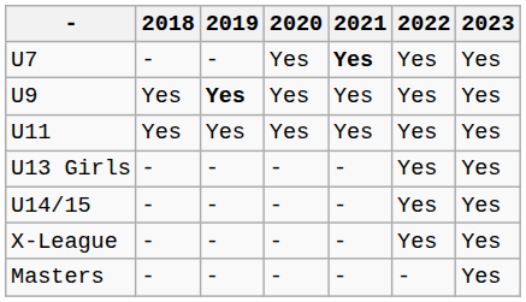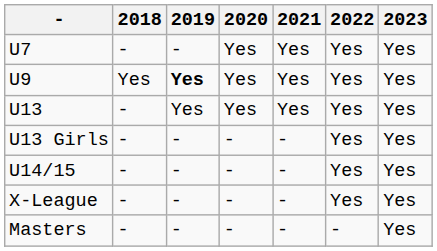U7 | 2021: bold -> normal
- row: U11 | Yes | Yes | Yes | Yes | Yes | Yes
+ row: U13 | - | Yes | Yes | Yes | Yes | Yes
